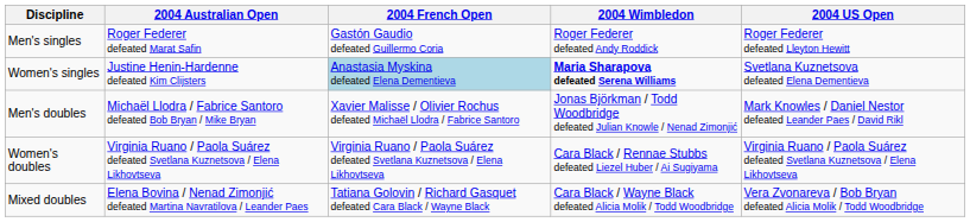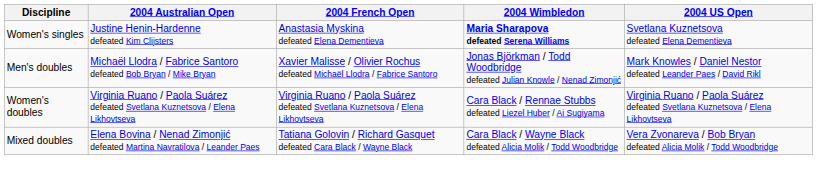- row: Men's singles | Roger Federer defeated Marat Safin | Gastón Gaudio defeated Guillermo Coria | Roger Federer defeated Andy Roddick | Roger Federer defeated Lleyton Hewitt
Women's singles | 2004 French Open: lightblue background -> no background
